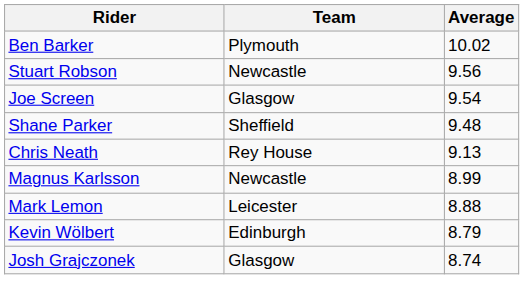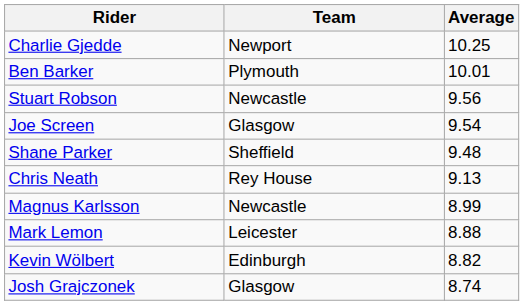+ row: Charlie Gjedde | Newport | 10.25
Ben Barker | Average: 10.02 -> 10.01
Kevin Wölbert | Average: 8.79 -> 8.82
